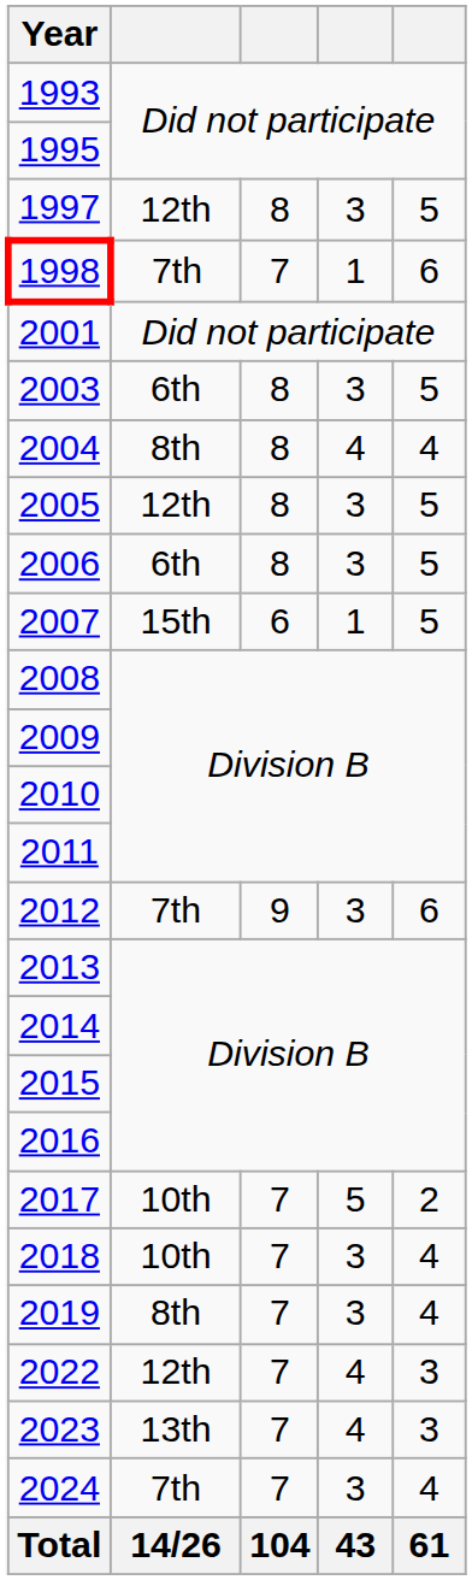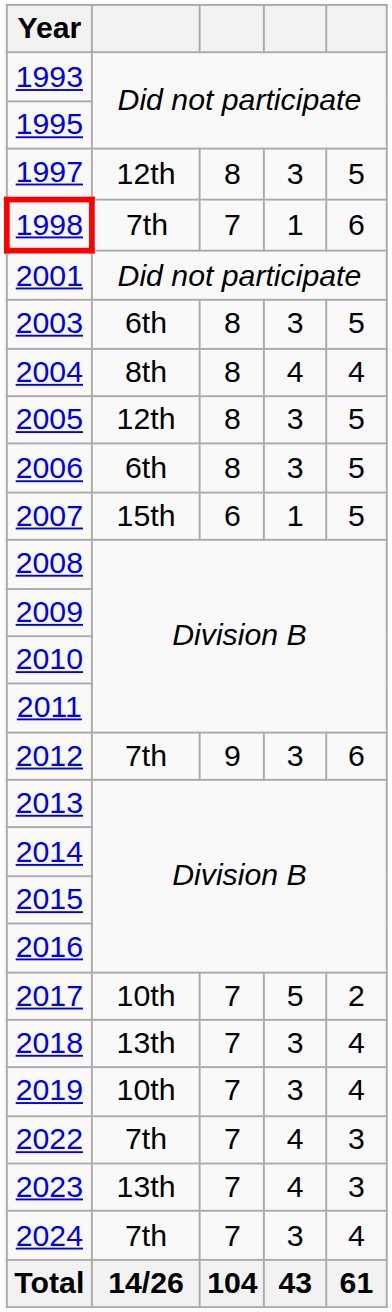2018 | column 2: 10th -> 13th
2019 | column 2: 8th -> 10th
2022 | column 2: 12th -> 7th
